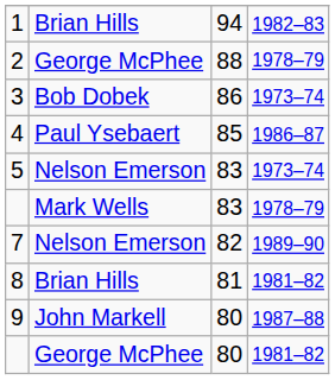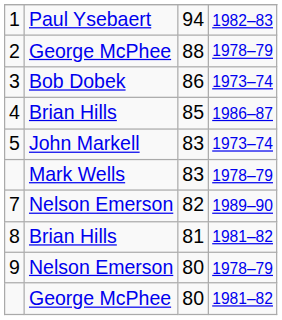1 | column 2: Brian Hills -> Paul Ysebaert
4 | column 2: Paul Ysebaert -> Brian Hills
5 | column 2: Nelson Emerson -> John Markell
9 | column 2: John Markell -> Nelson Emerson
9 | column 4: 1987–88 -> 1978–79
